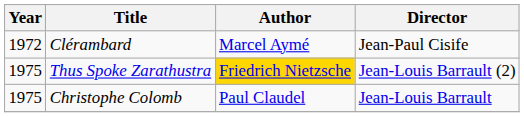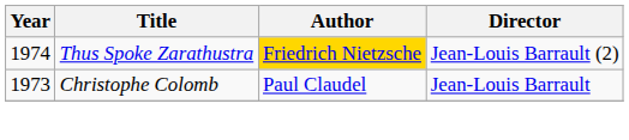- row: 1972 | Clérambard | Marcel Aymé | Jean-Paul Cisife
Thus Spoke Zarathustra | Year: 1975 -> 1974
Christophe Colomb | Year: 1975 -> 1973
